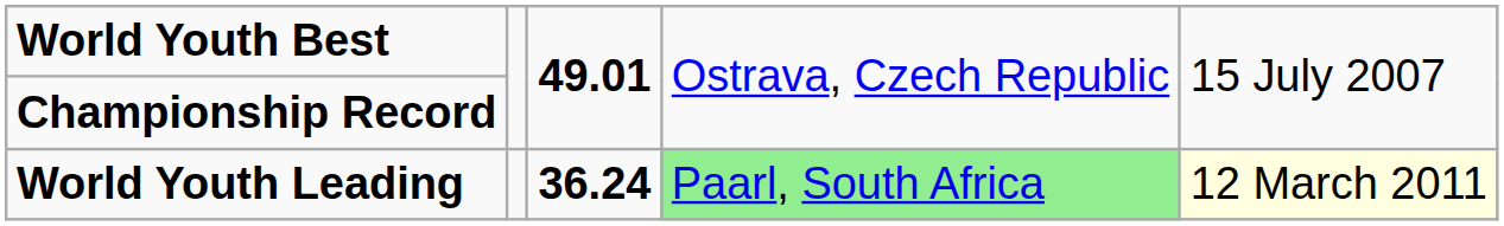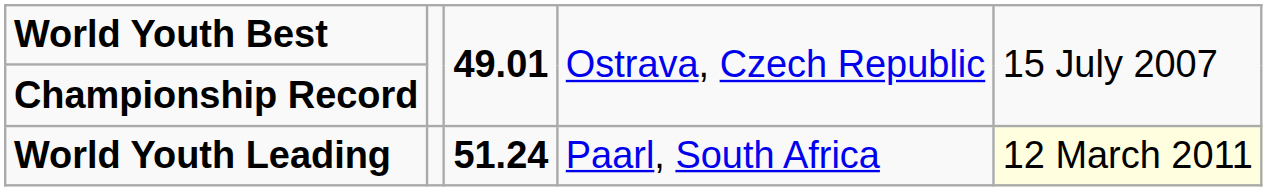World Youth Leading | column 3: 36.24 -> 51.24
World Youth Leading | column 4: lightgreen background -> no background
